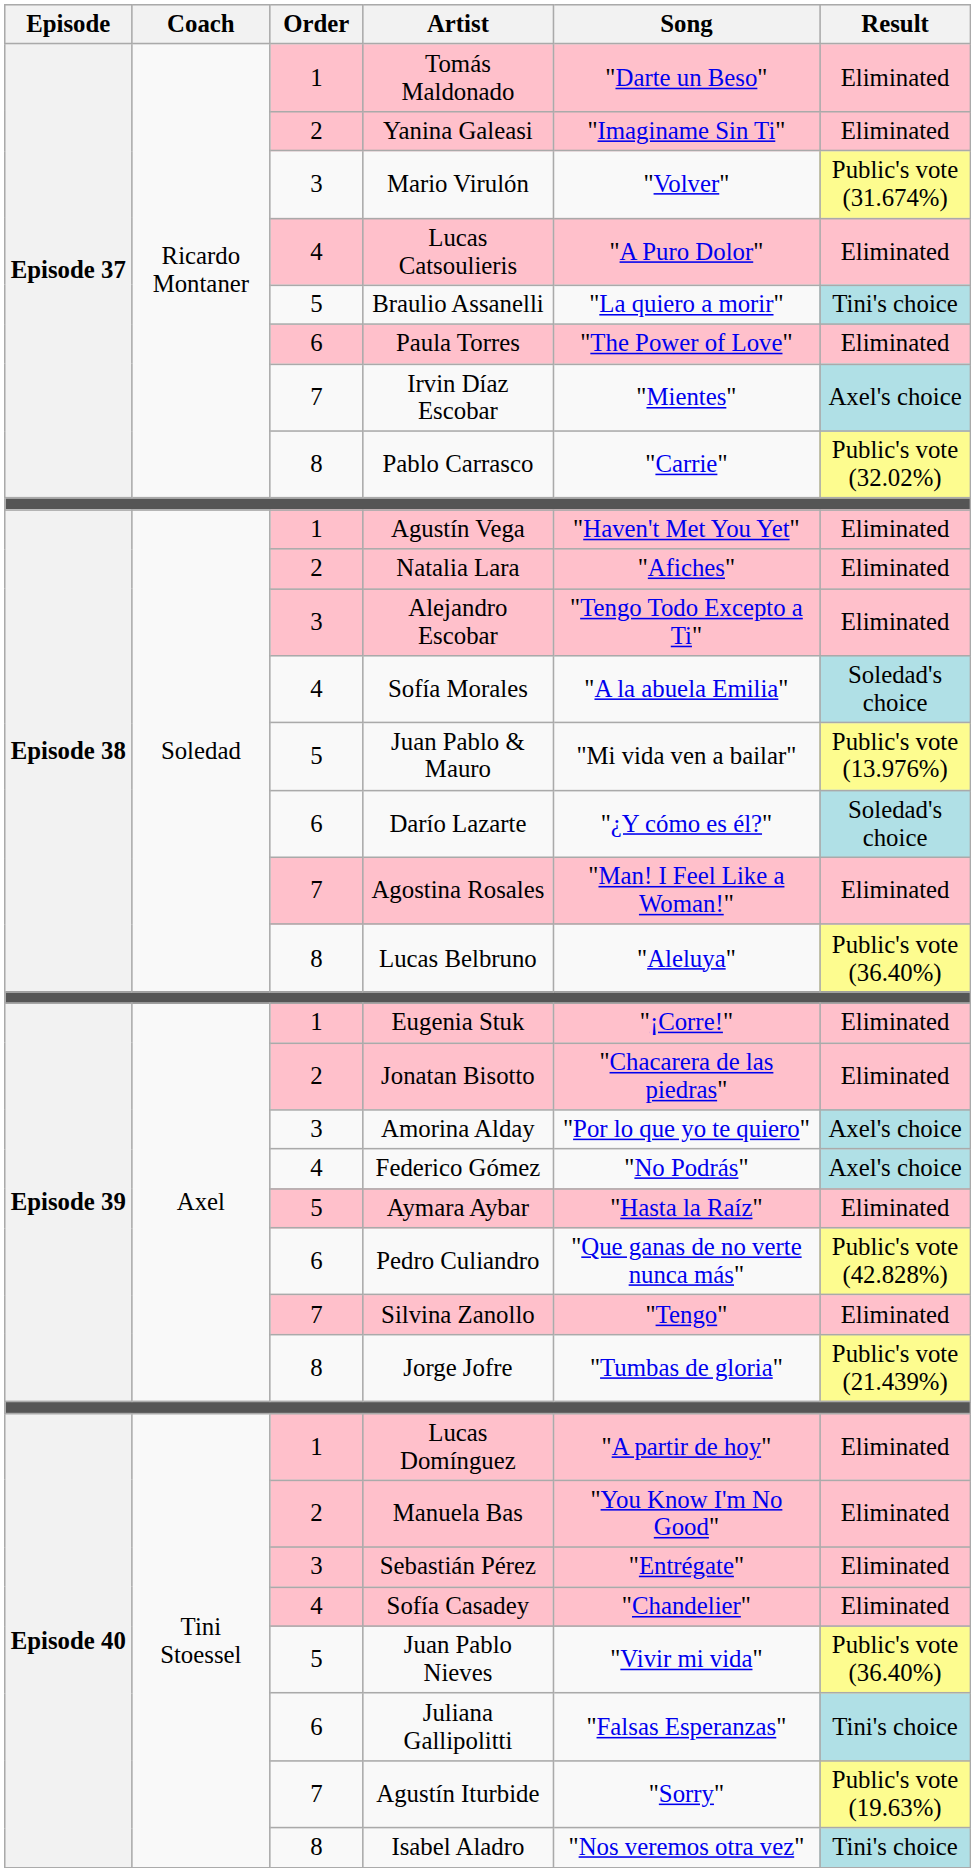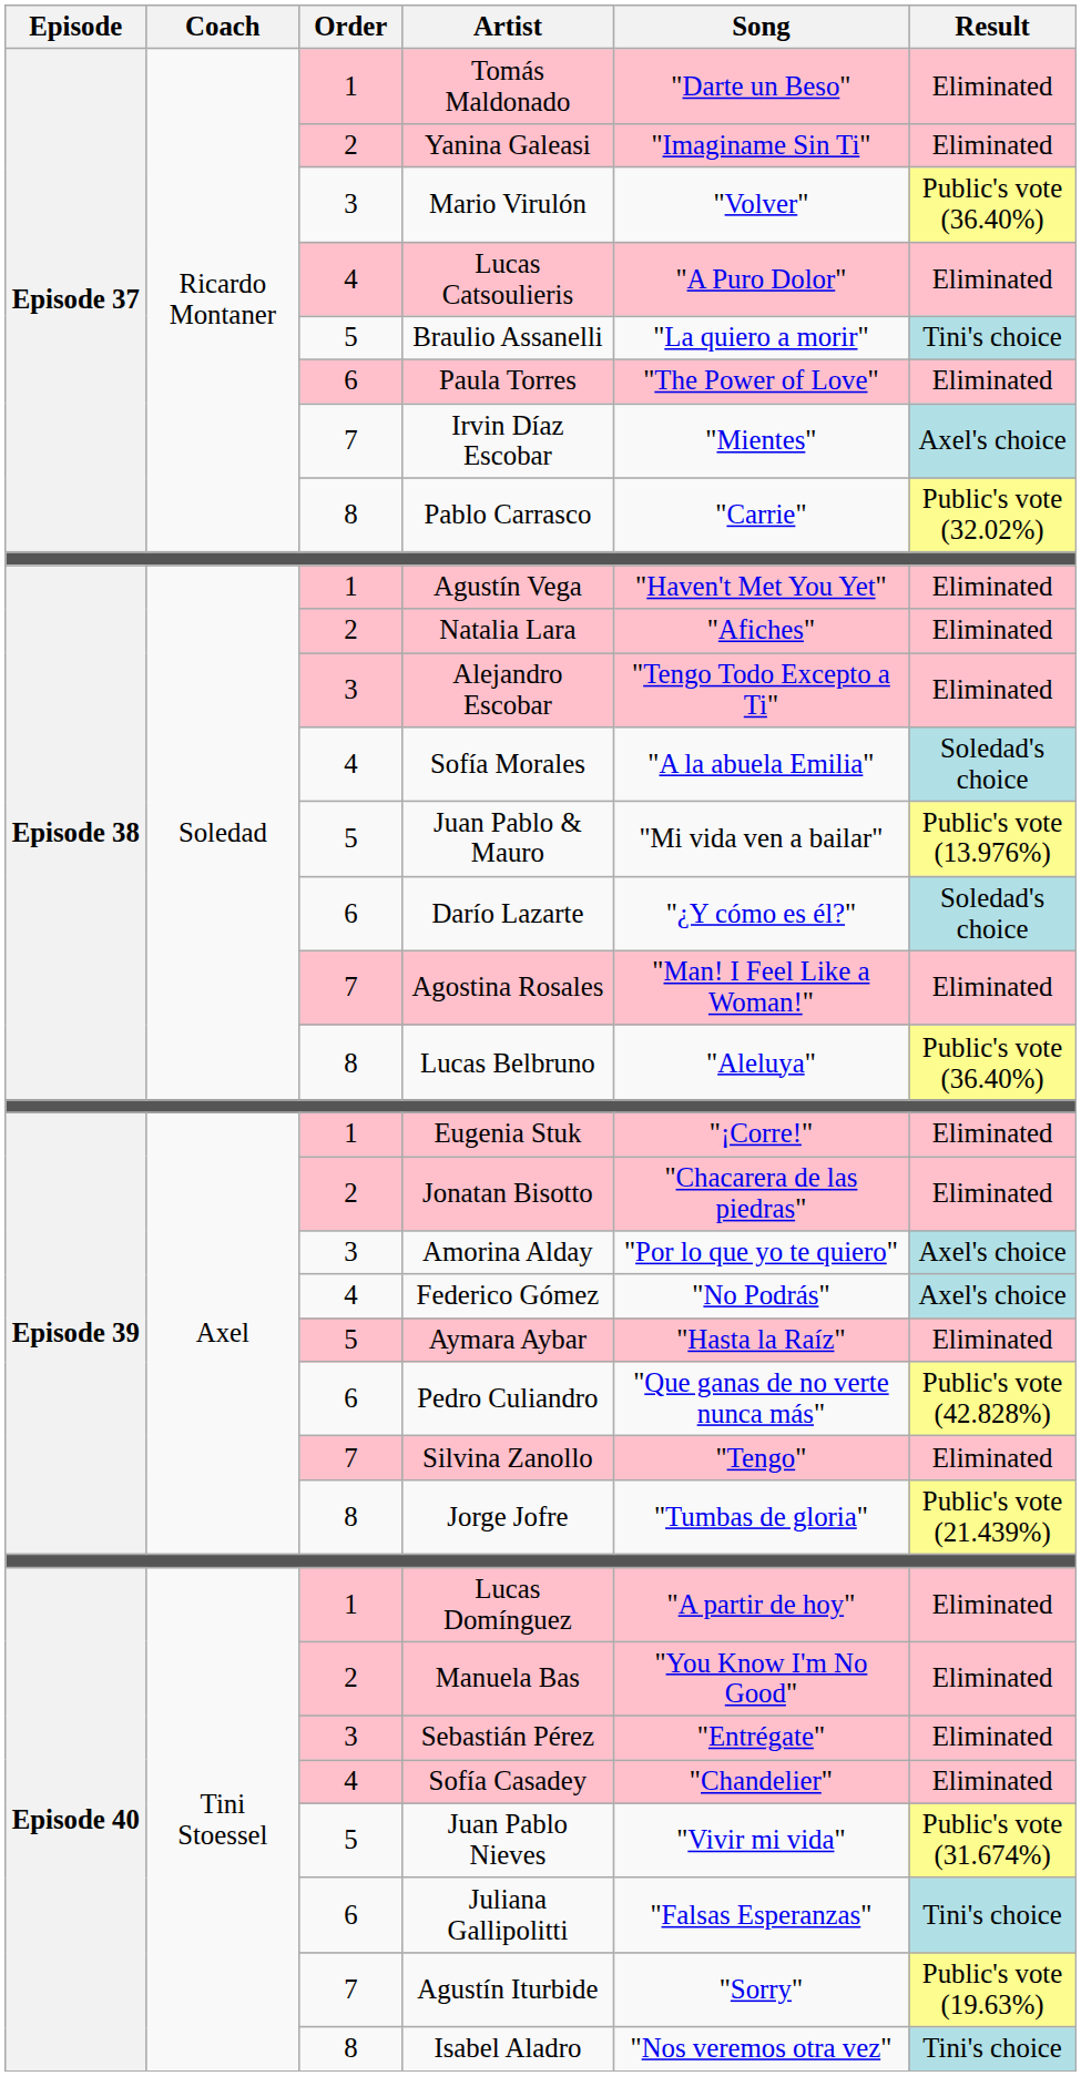Mario Virulón | Result: Public's vote (31.674%) -> Public's vote (36.40%)
Juan Pablo Nieves | Result: Public's vote (36.40%) -> Public's vote (31.674%)
